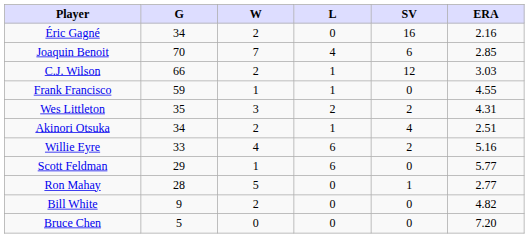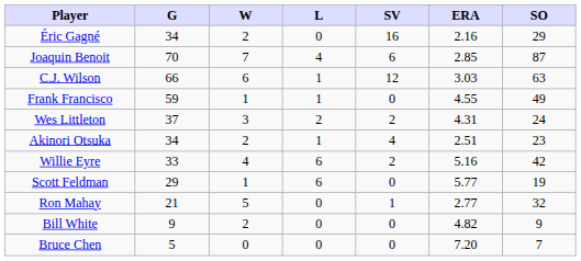+ column: SO | 29 | 87 | 63 | 49 | 24 | 23 | 42 | 19 | 32 | 9 | 7
C.J. Wilson | W: 2 -> 6
Wes Littleton | G: 35 -> 37
Ron Mahay | G: 28 -> 21
